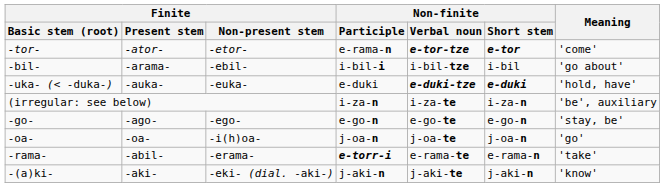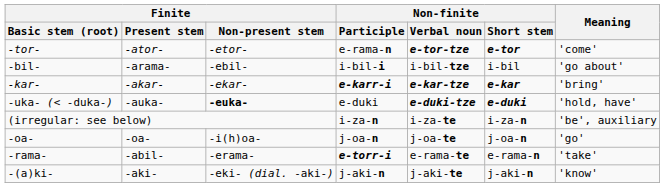+ row: -kar- | -akar- | -ekar- | e-karr-i | e-kar-tze | e-kar | 'bring'
-uka- (< -duka-) | Finite / Non-present stem: normal -> bold
- row: -go- | -ago- | -ego- | e-go-n | e-go-te | e-go-n | 'stay, be'
